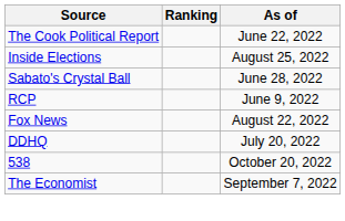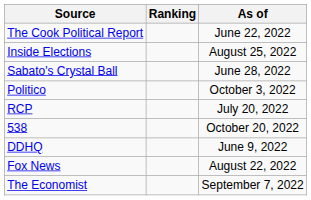+ row: Politico | October 3, 2022
RCP | As of: June 9, 2022 -> July 20, 2022
rows swapped: Fox News <-> 538
DDHQ | As of: July 20, 2022 -> June 9, 2022
